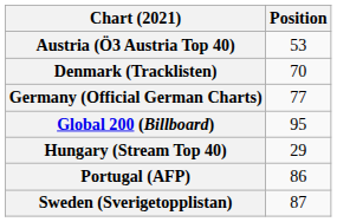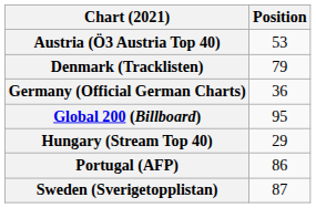Denmark (Tracklisten) | Position: 70 -> 79
Germany (Official German Charts) | Position: 77 -> 36
